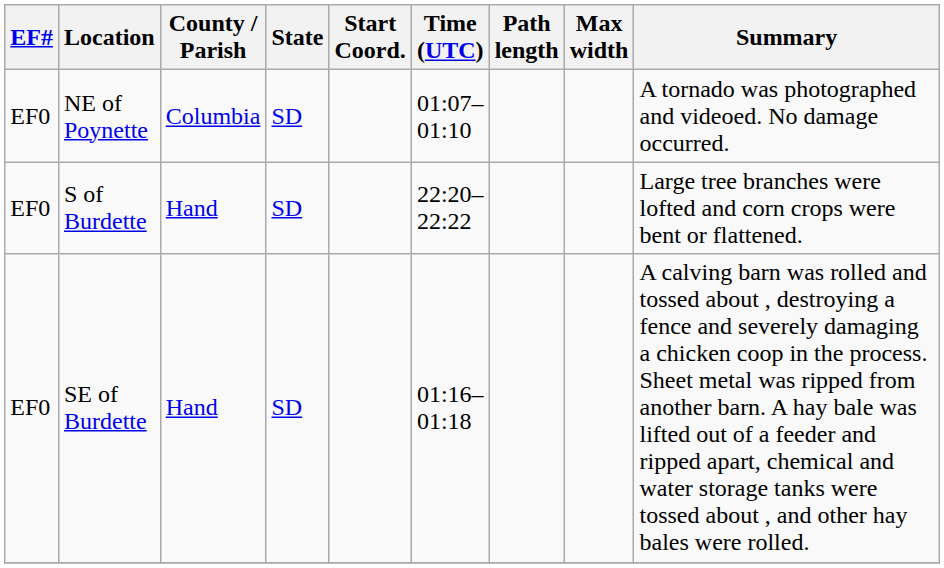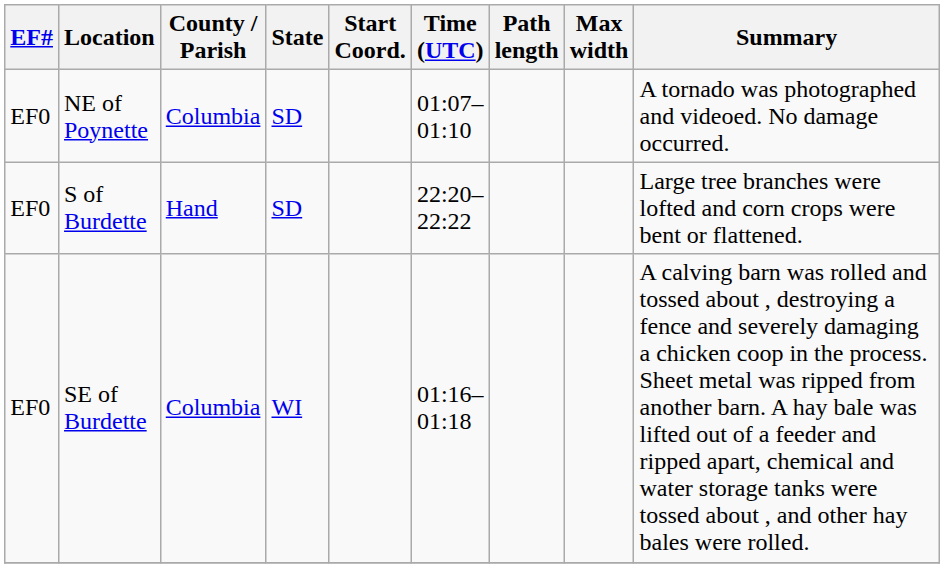SE of Burdette | County / Parish: Hand -> Columbia
SE of Burdette | State: SD -> WI
